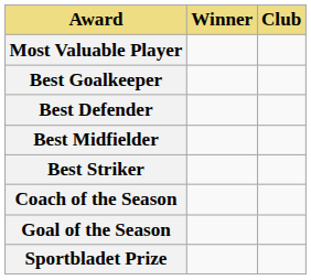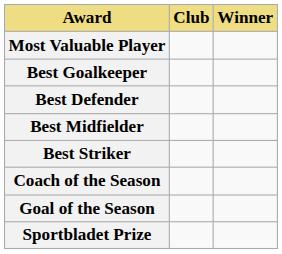columns swapped: Winner <-> Club
